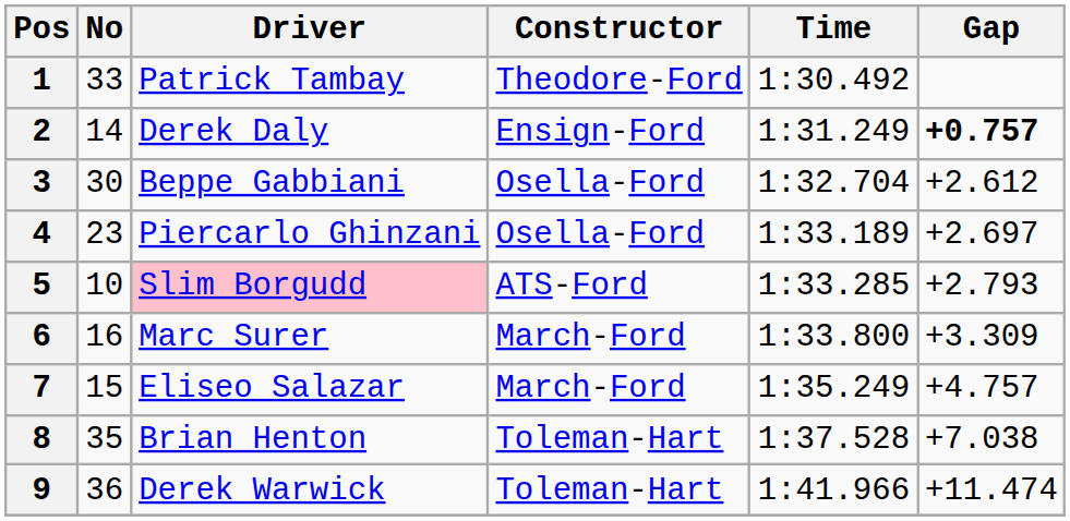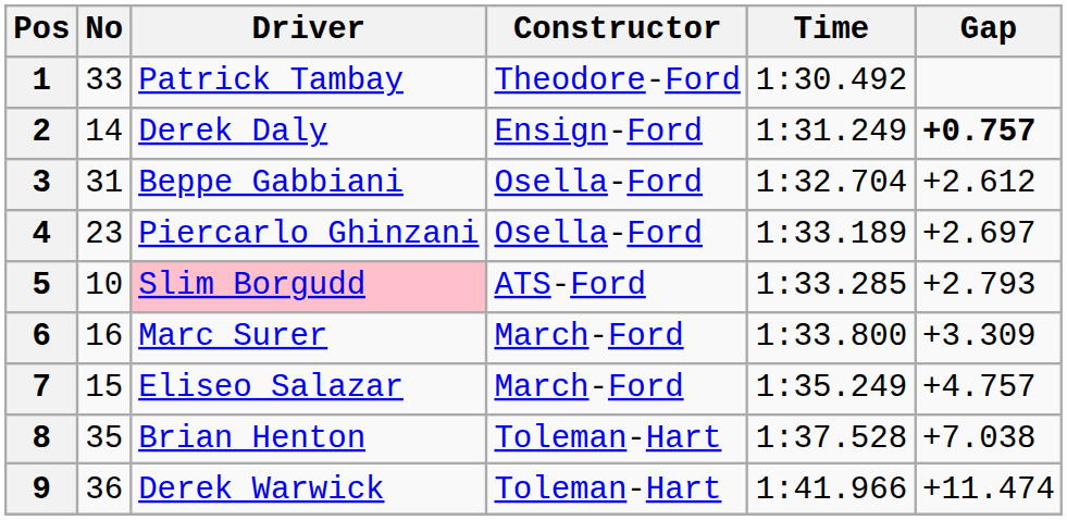3 | No: 30 -> 31
